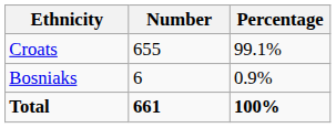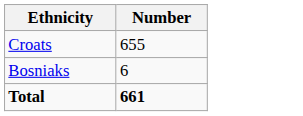- column: Percentage | 99.1% | 0.9% | 100%
